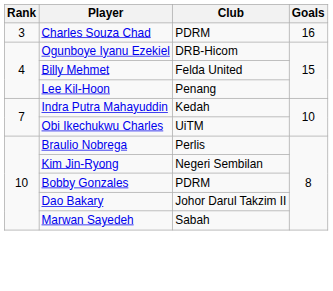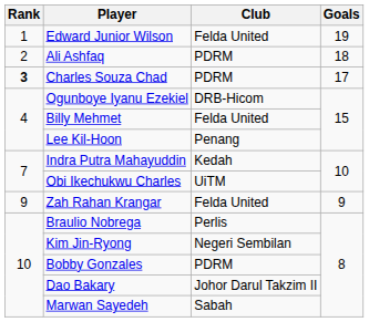+ row: 1 | Edward Junior Wilson | Felda United | 19
+ row: 2 | Ali Ashfaq | PDRM | 18
Charles Souza Chad | Rank: normal -> bold
Charles Souza Chad | Goals: 16 -> 17
+ row: 9 | Zah Rahan Krangar | Felda United | 9
